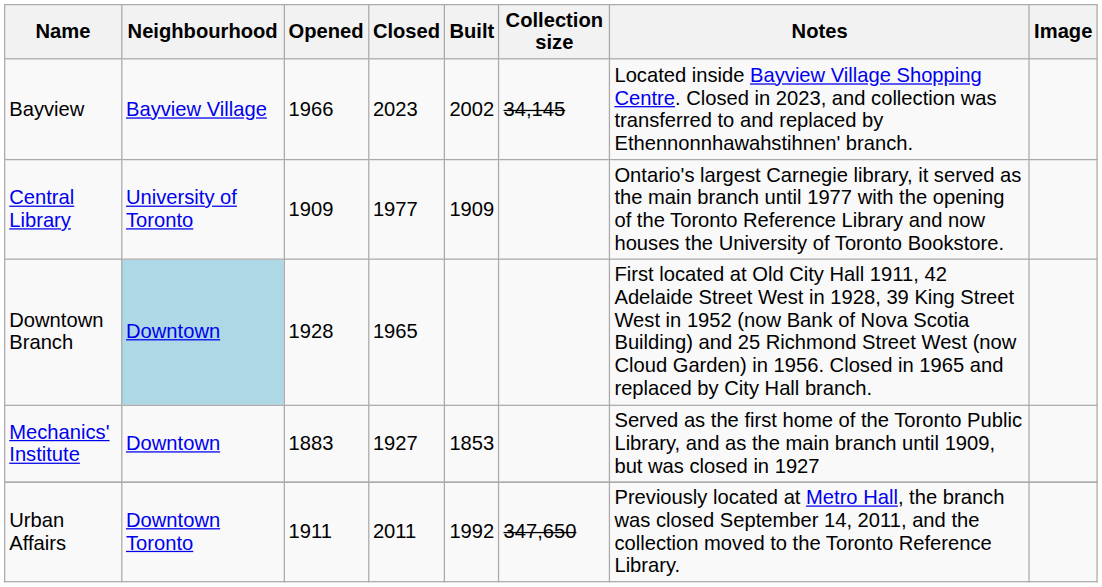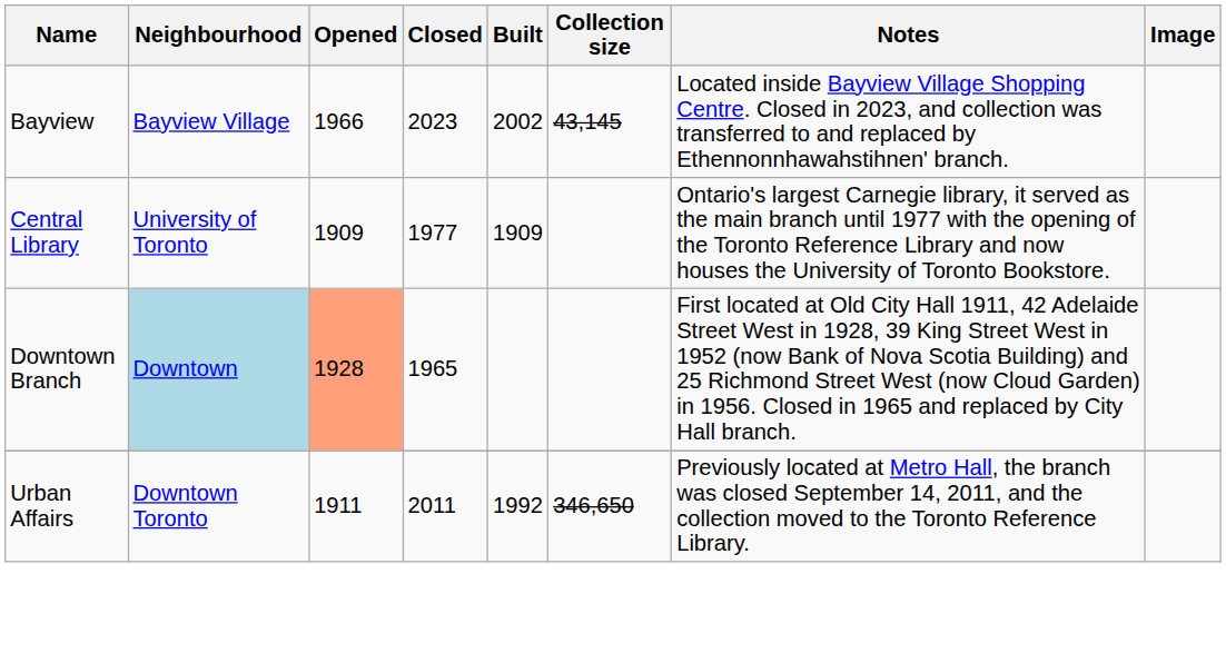Bayview | Collection size: 34,145 -> 43,145
Downtown Branch | Opened: no background -> lightsalmon background
- row: Mechanics' Institute | Downtown | 1883 | 1927 | 1853 | Served as the first home of the Toronto Public Library, and as the main branch until 1909, but was closed in 1927
Urban Affairs | Collection size: 347,650 -> 346,650
